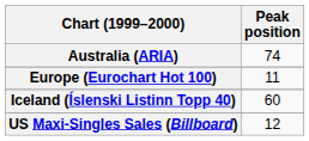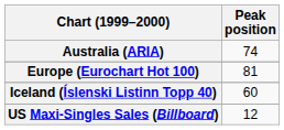Europe (Eurochart Hot 100) | Peak position: 11 -> 81
